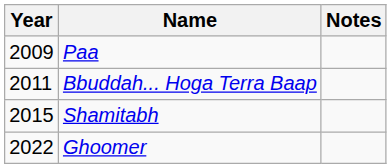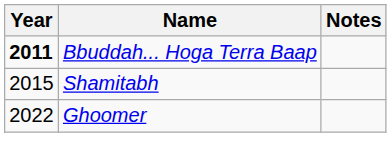- row: 2009 | Paa
Bbuddah... Hoga Terra Baap | Year: normal -> bold
